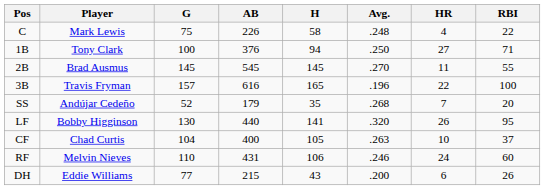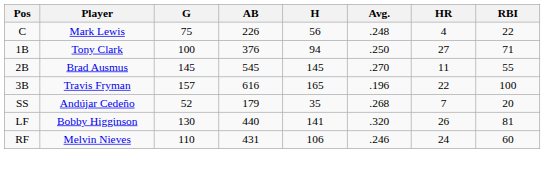C | H: 58 -> 56
LF | RBI: 95 -> 81
- row: CF | Chad Curtis | 104 | 400 | 105 | .263 | 10 | 37
- row: DH | Eddie Williams | 77 | 215 | 43 | .200 | 6 | 26
